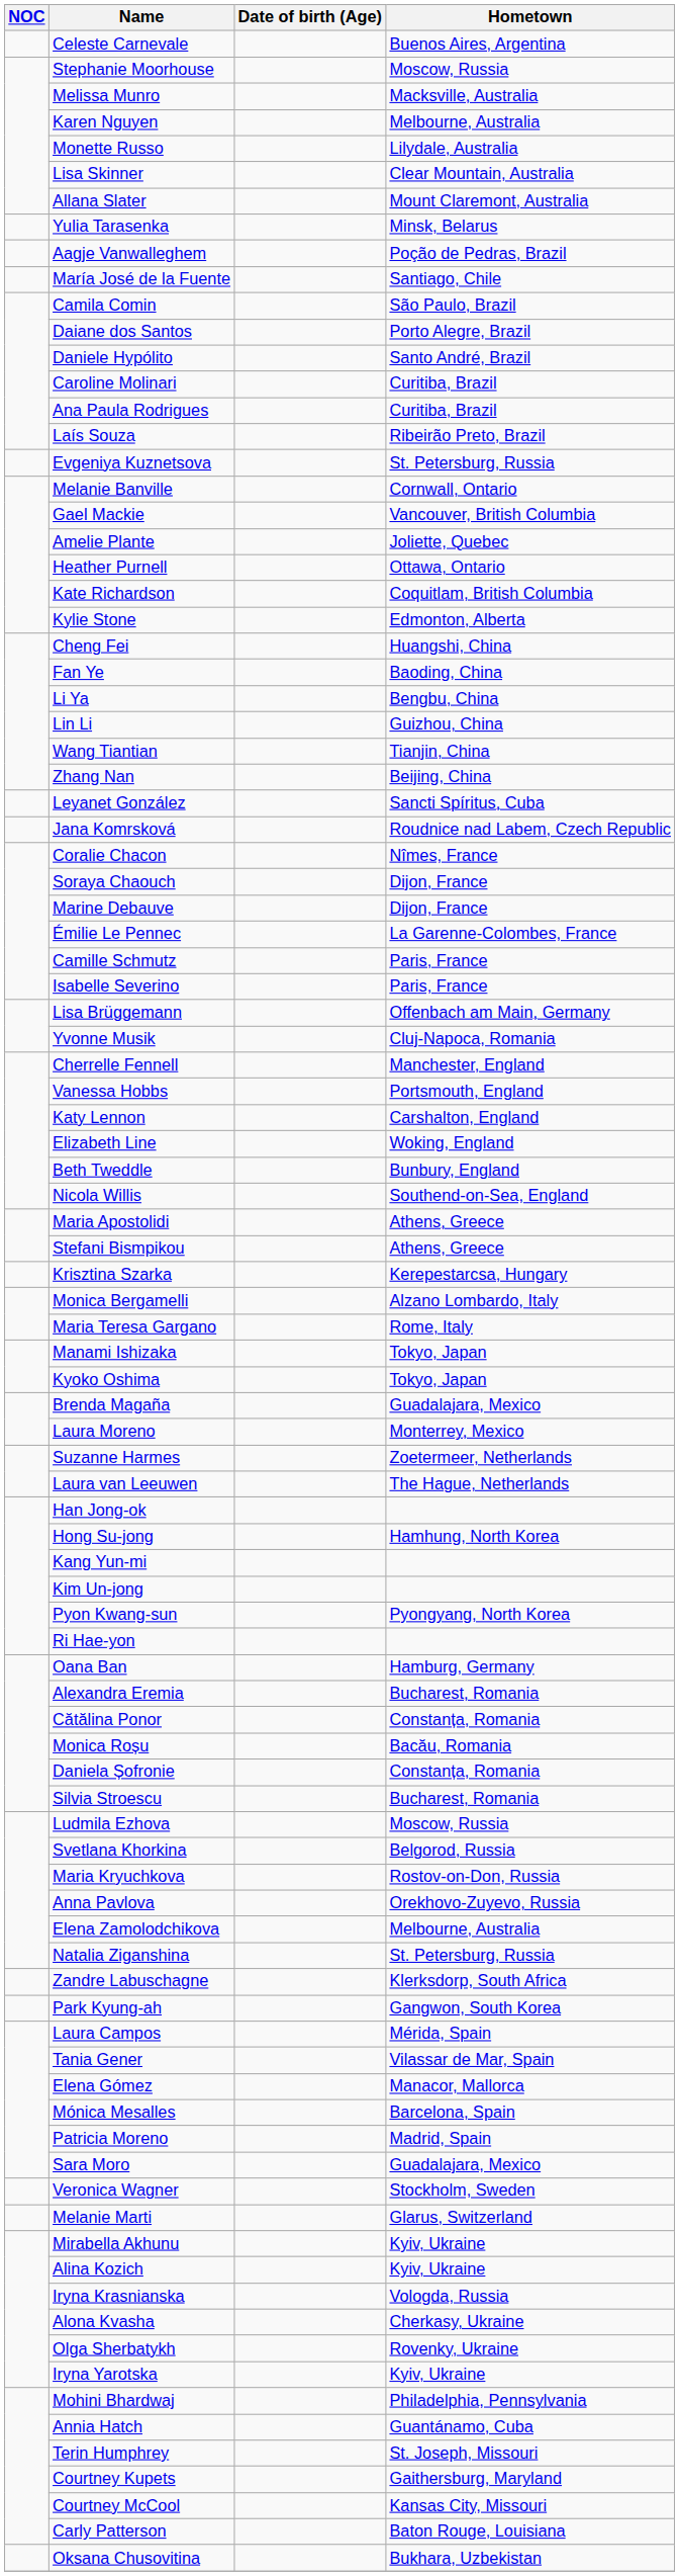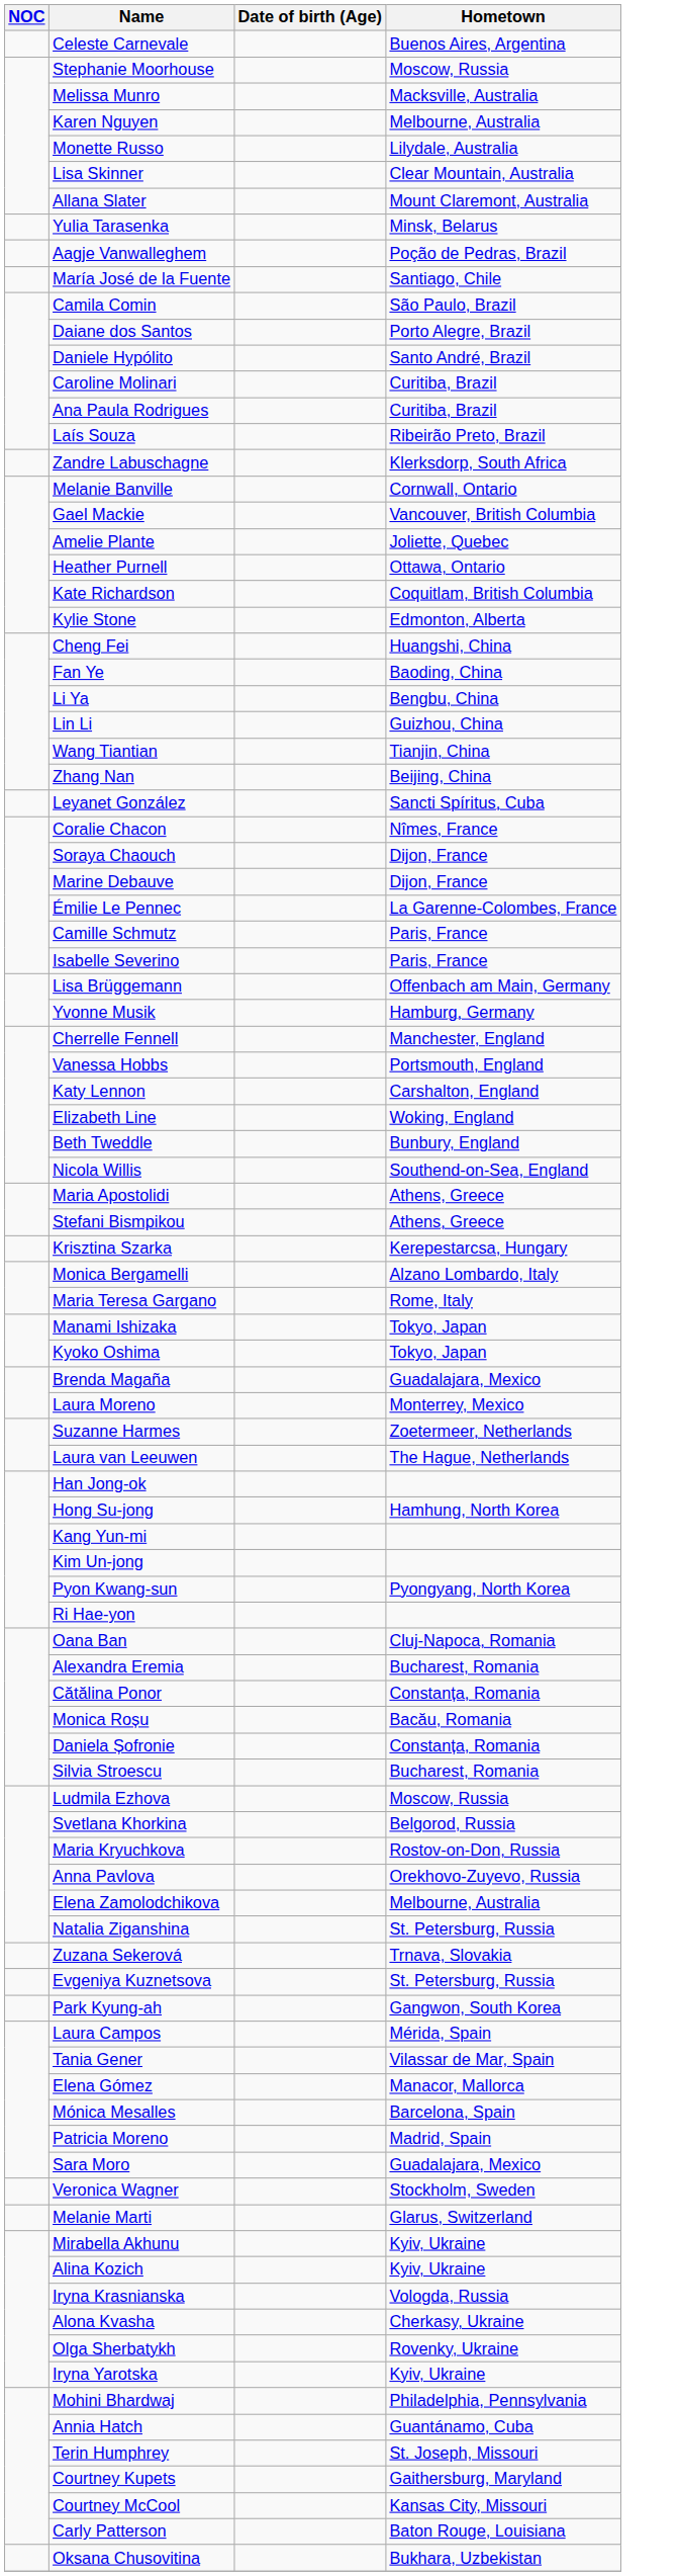rows swapped: Evgeniya Kuznetsova <-> Zandre Labuschagne
- row: Jana Komrsková | Roudnice nad Labem, Czech Republic
Yvonne Musik | Hometown: Cluj-Napoca, Romania -> Hamburg, Germany
Oana Ban | Hometown: Hamburg, Germany -> Cluj-Napoca, Romania
+ row: Zuzana Sekerová | Trnava, Slovakia
